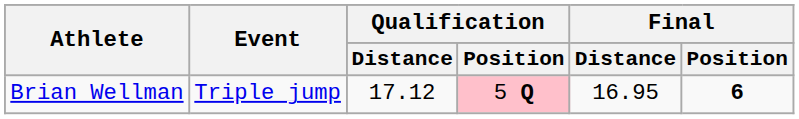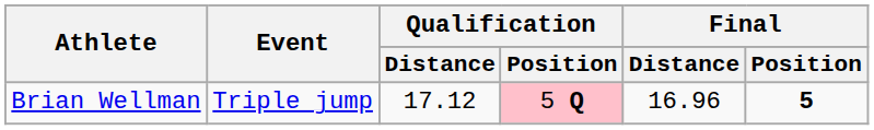Brian Wellman | Final / Distance: 16.95 -> 16.96
Brian Wellman | Final / Position: 6 -> 5
